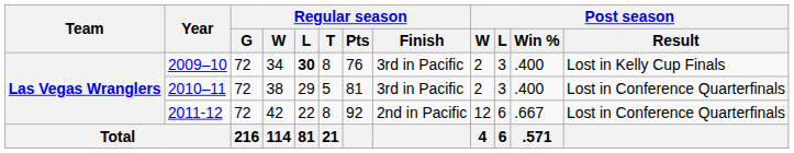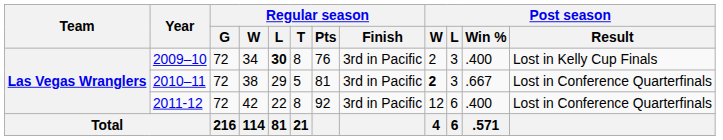2010–11 | Post season / W: normal -> bold
2010–11 | Post season / Win %: .400 -> .667
2011-12 | Regular season / Finish: 2nd in Pacific -> 3rd in Pacific
2011-12 | Post season / Win %: .667 -> .400
